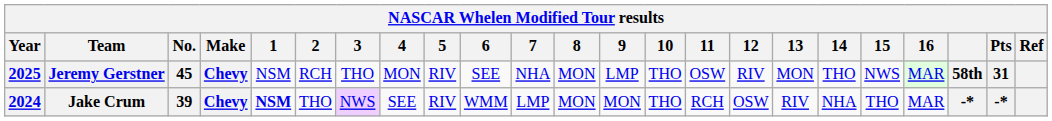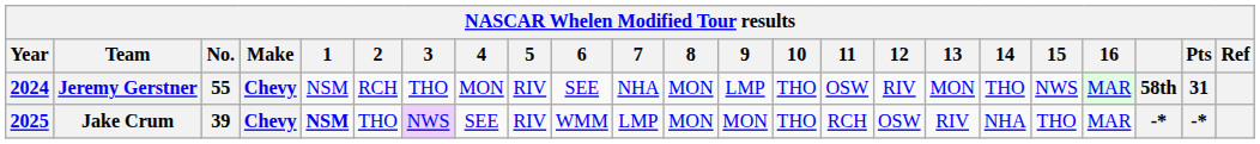Jeremy Gerstner | Year: 2025 -> 2024
Jeremy Gerstner | No.: 45 -> 55
Jake Crum | Year: 2024 -> 2025
